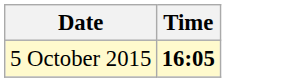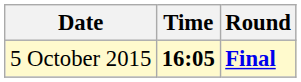+ column: Round | Final
